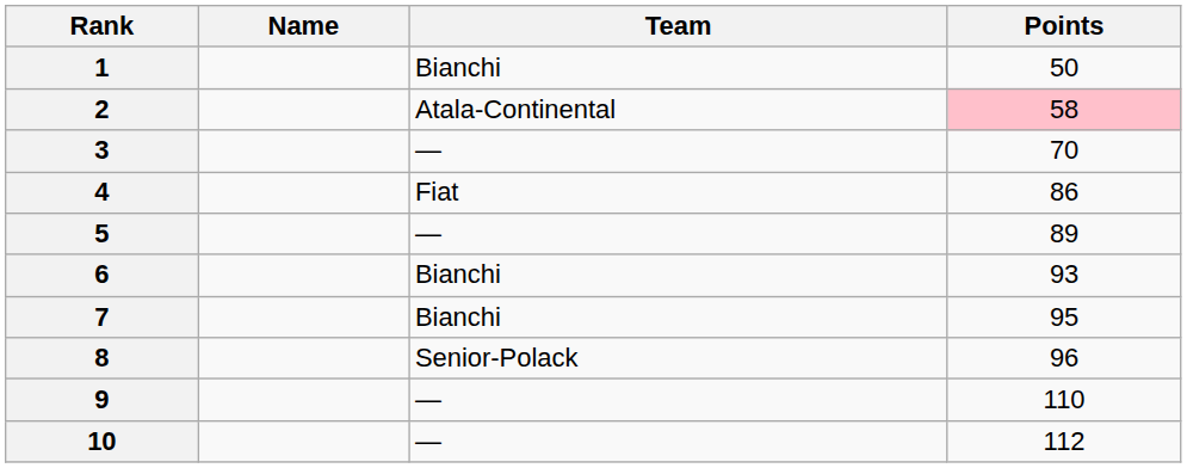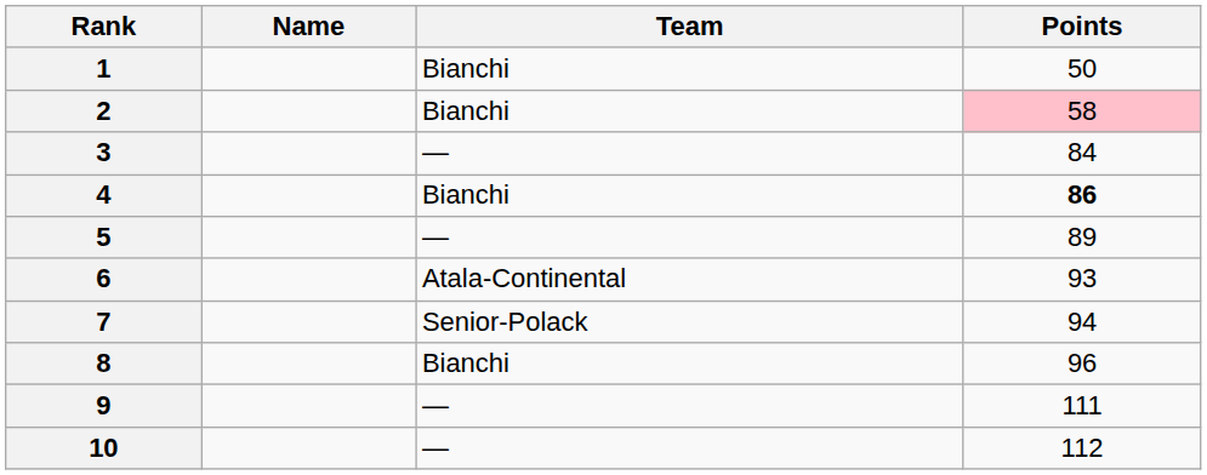2 | Team: Atala-Continental -> Bianchi
3 | Points: 70 -> 84
4 | Team: Fiat -> Bianchi
4 | Points: normal -> bold
6 | Team: Bianchi -> Atala-Continental
7 | Team: Bianchi -> Senior-Polack
7 | Points: 95 -> 94
8 | Team: Senior-Polack -> Bianchi
9 | Points: 110 -> 111
